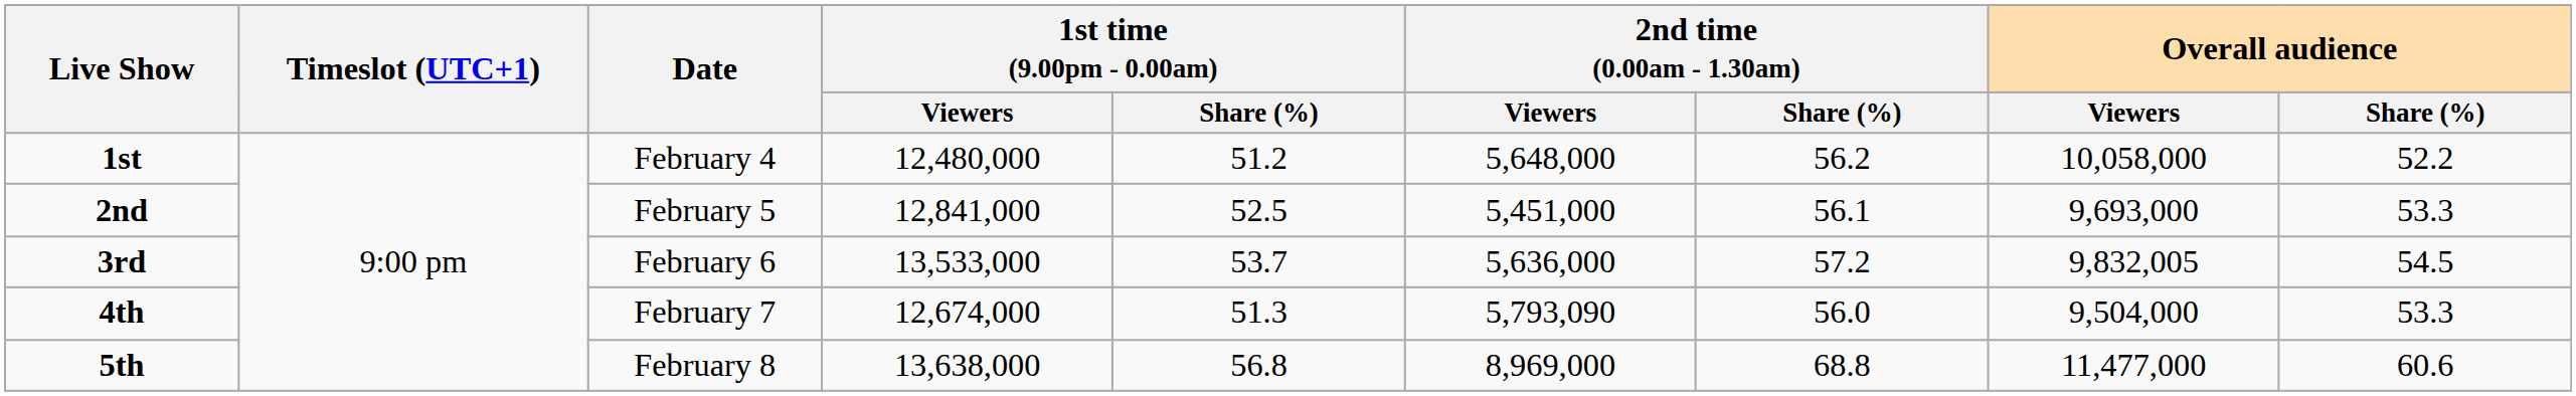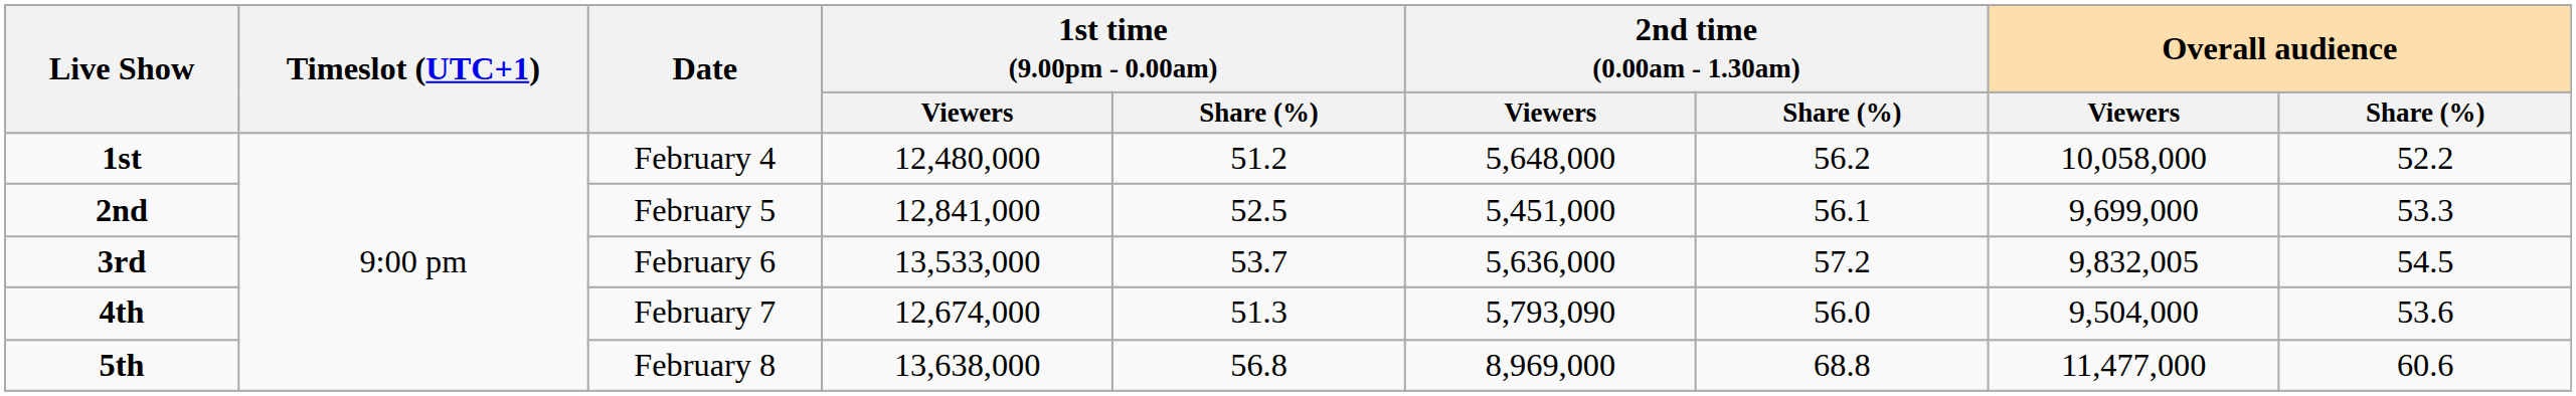2nd | Overall audience / Viewers: 9,693,000 -> 9,699,000
4th | Overall audience / Share (%): 53.3 -> 53.6
